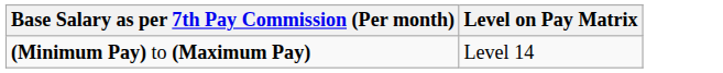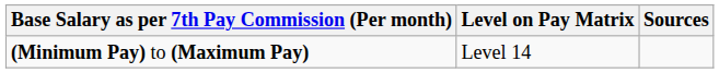+ column: Sources
